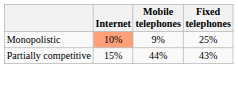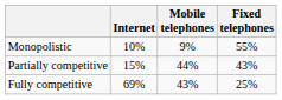Monopolistic | Internet: lightsalmon background -> no background
Monopolistic | Fixed telephones: 25% -> 55%
+ row: Fully competitive | 69% | 43% | 25%
